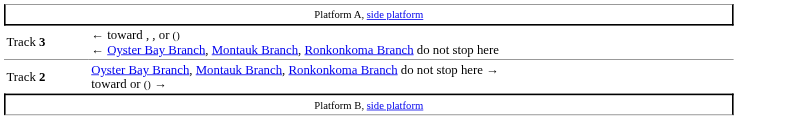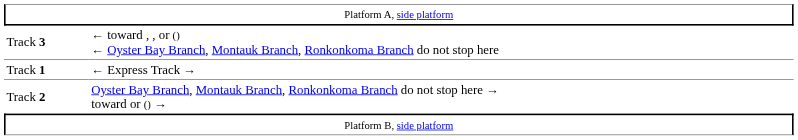+ row: Track 1 | ← Express Track →
